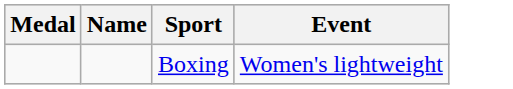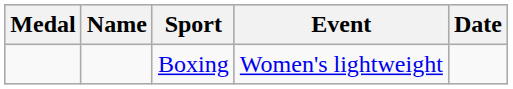+ column: Date
